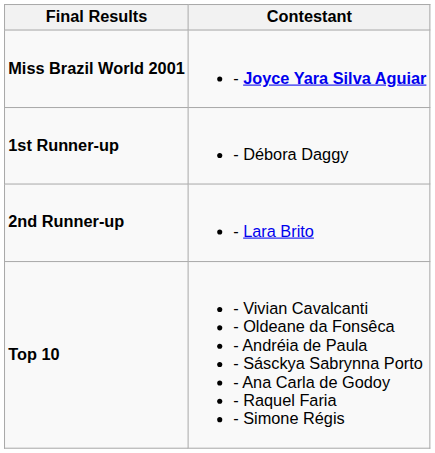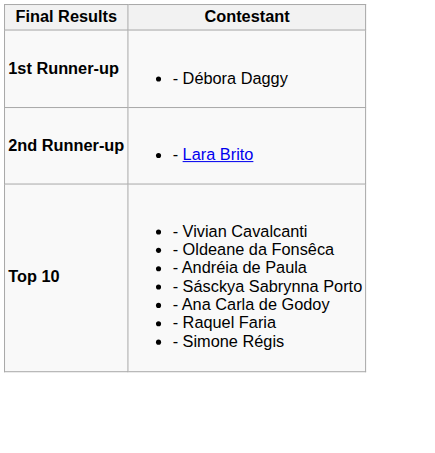- row: Miss Brazil World 2001 | - Joyce Yara Silva Aguiar
